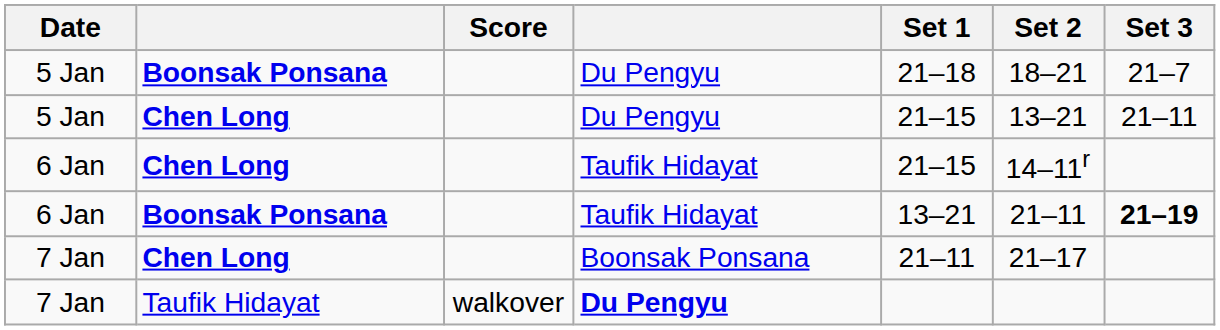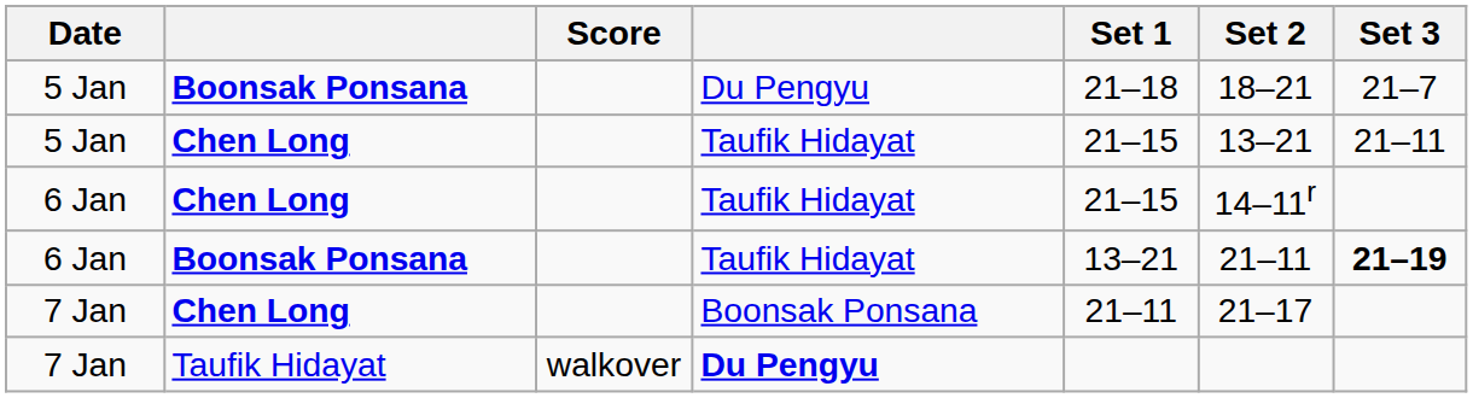5 Jan / Chen Long | column 4: Du Pengyu -> Taufik Hidayat
